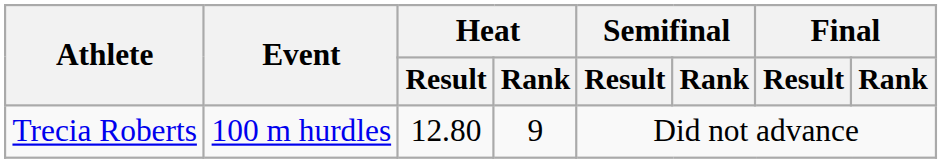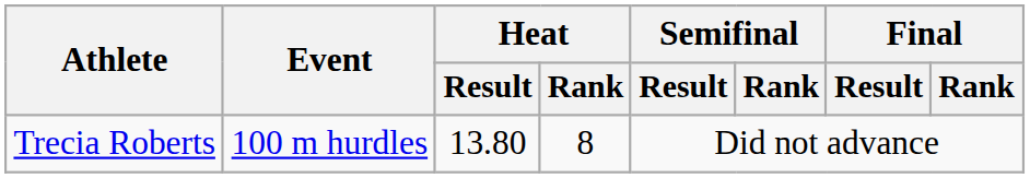Trecia Roberts | Heat / Result: 12.80 -> 13.80
Trecia Roberts | Heat / Rank: 9 -> 8
